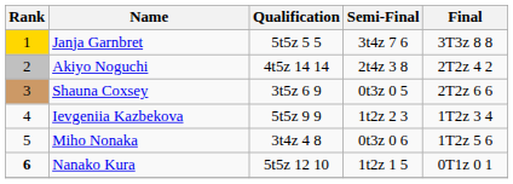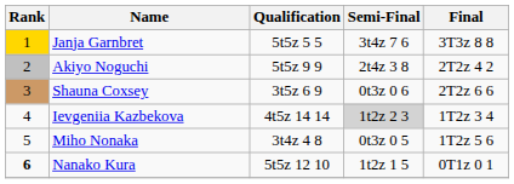Akiyo Noguchi | Qualification: 4t5z 14 14 -> 5t5z 9 9
Shauna Coxsey | Semi-Final: 0t3z 0 5 -> 0t3z 0 6
Ievgeniia Kazbekova | Qualification: 5t5z 9 9 -> 4t5z 14 14
Ievgeniia Kazbekova | Semi-Final: no background -> lightgrey background
Miho Nonaka | Semi-Final: 0t3z 0 6 -> 0t3z 0 5
